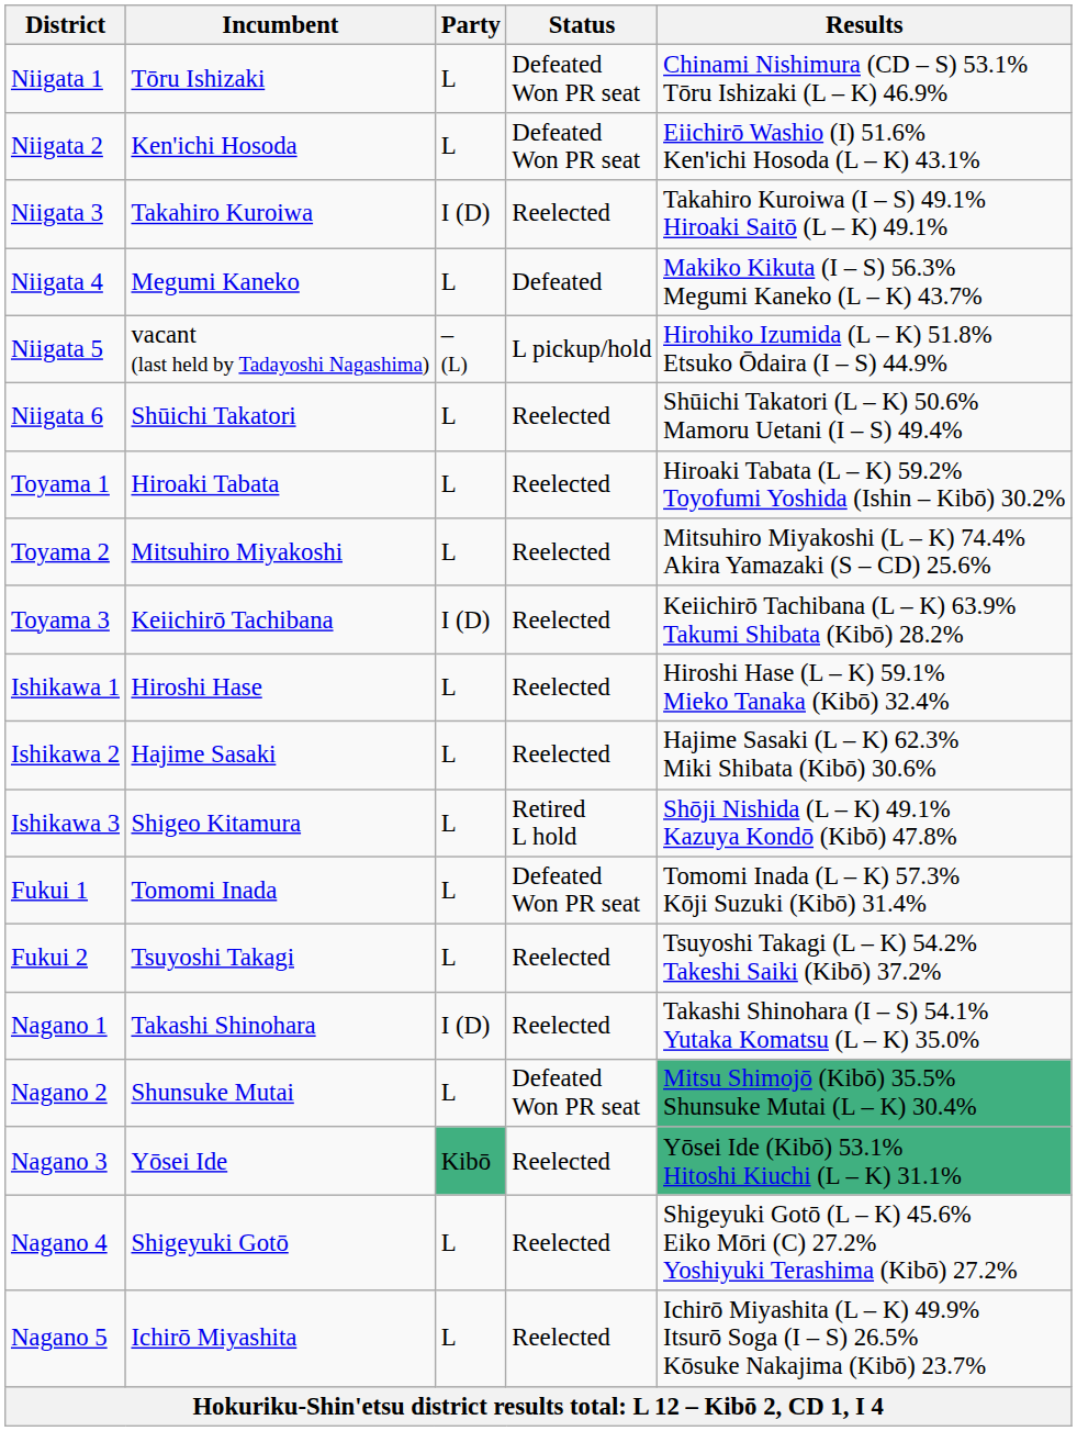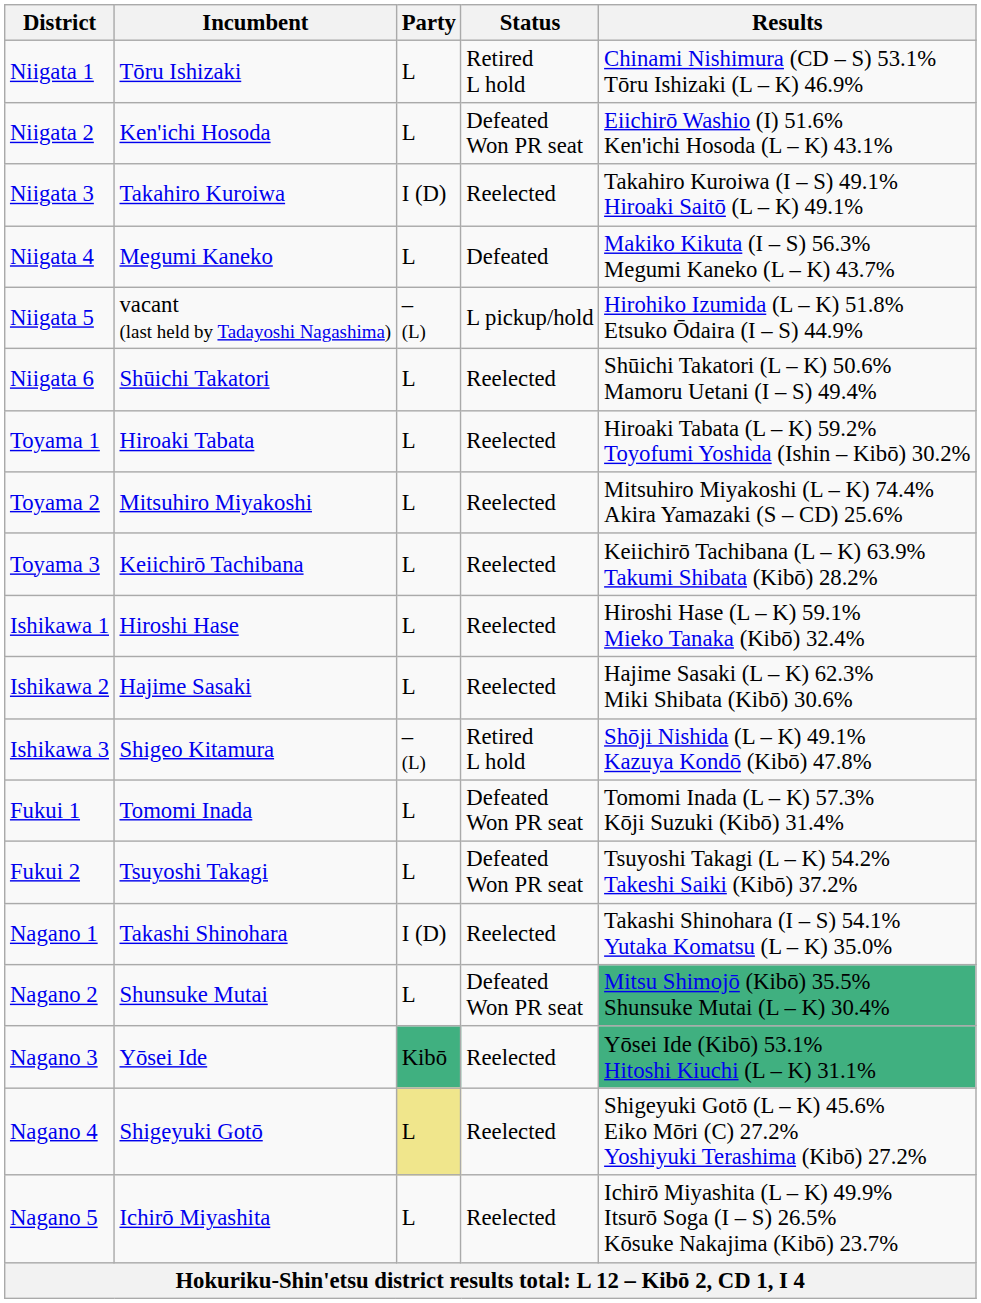Niigata 1 | Status: Defeated Won PR seat -> Retired L hold
Toyama 3 | Party: I (D) -> L
Ishikawa 3 | Party: L -> – (L)
Fukui 2 | Status: Reelected -> Defeated Won PR seat
Nagano 4 | Party: no background -> khaki background
